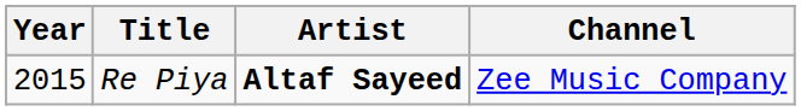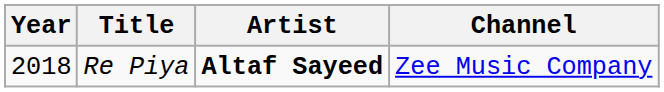Re Piya | Year: 2015 -> 2018
